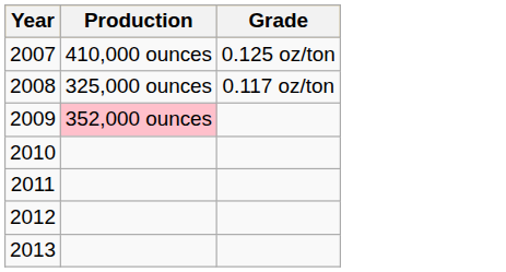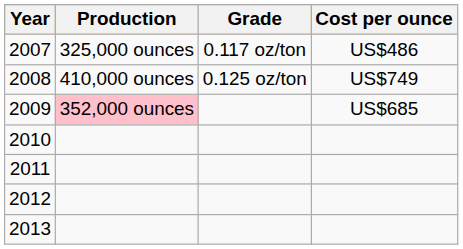+ column: Cost per ounce | US$486 | US$749 | US$685
2007 | Production: 410,000 ounces -> 325,000 ounces
2007 | Grade: 0.125 oz/ton -> 0.117 oz/ton
2008 | Production: 325,000 ounces -> 410,000 ounces
2008 | Grade: 0.117 oz/ton -> 0.125 oz/ton
